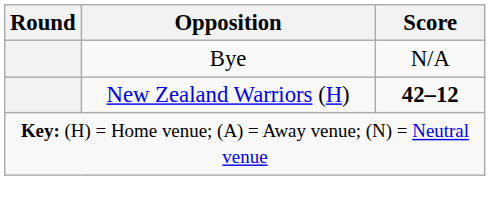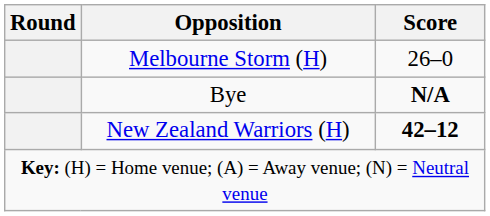+ row: Melbourne Storm (H) | 26–0
Bye | Score: normal -> bold
